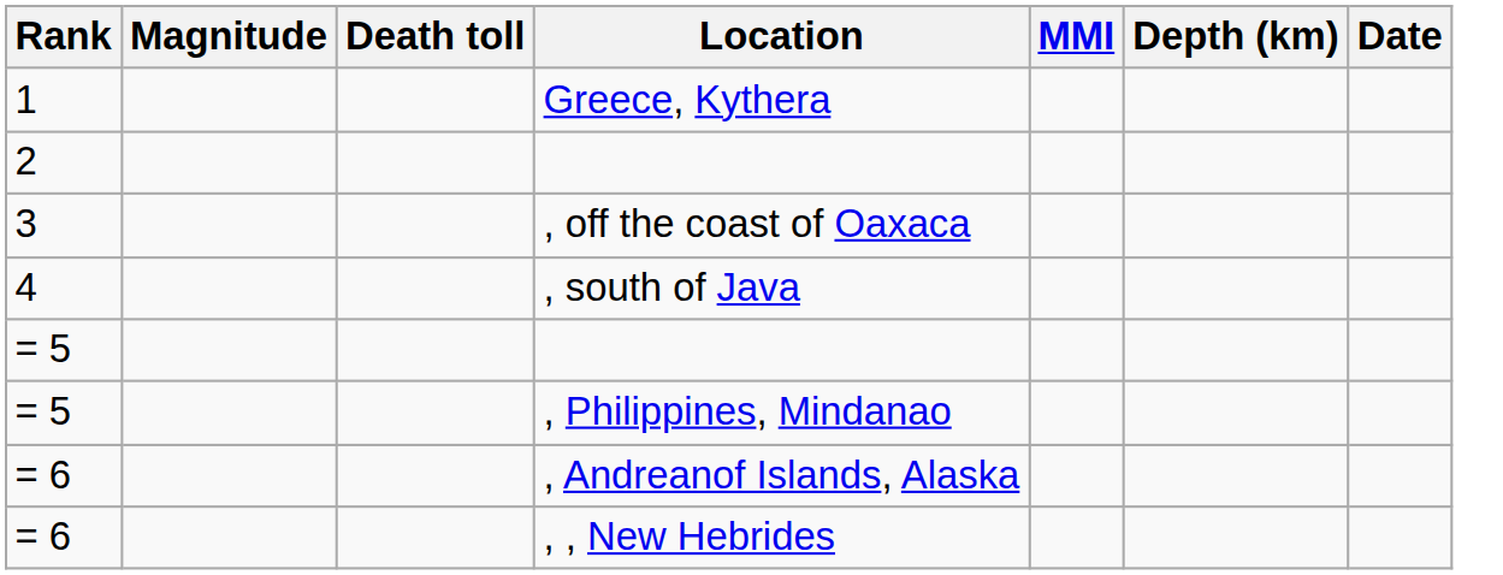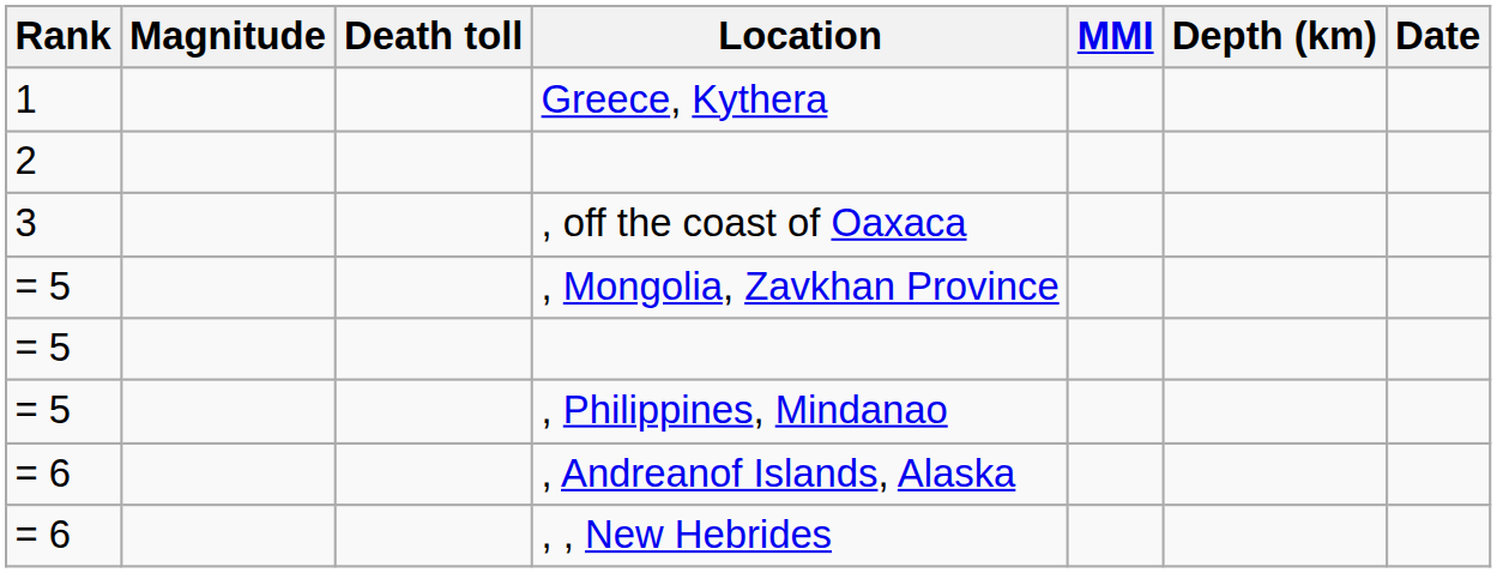- row: 4 | , south of Java
+ row: = 5 | , Mongolia, Zavkhan Province
